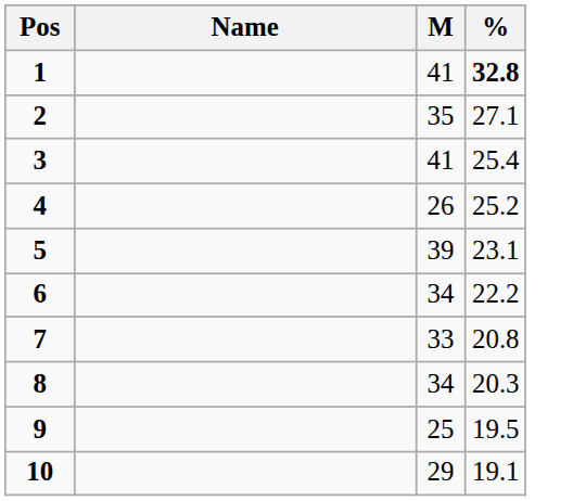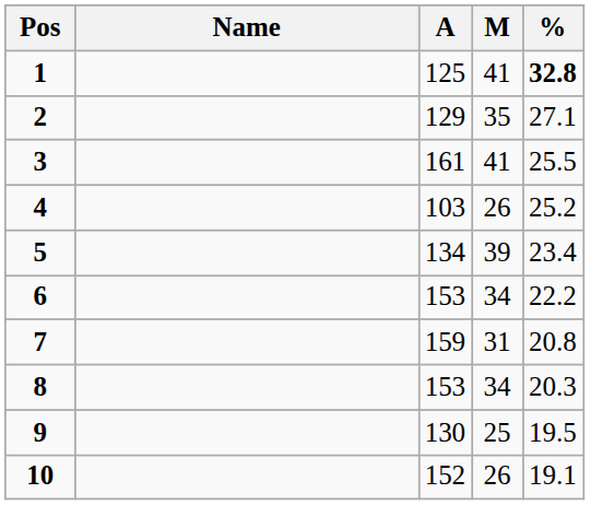+ column: A | 125 | 129 | 161 | 103 | 134 | 153 | 159 | 153 | 130 | 152
3 | %: 25.4 -> 25.5
5 | %: 23.1 -> 23.4
7 | M: 33 -> 31
10 | M: 29 -> 26
